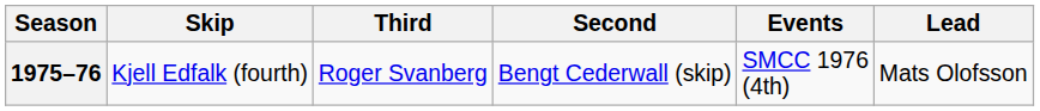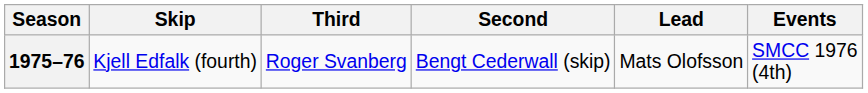columns swapped: Lead <-> Events
